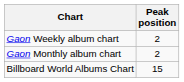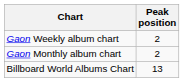Billboard World Albums Chart | Peak position: 15 -> 13
